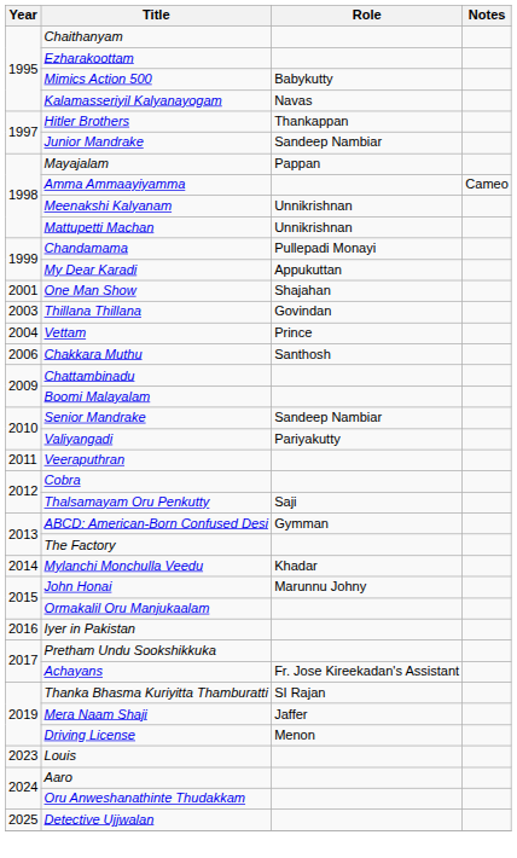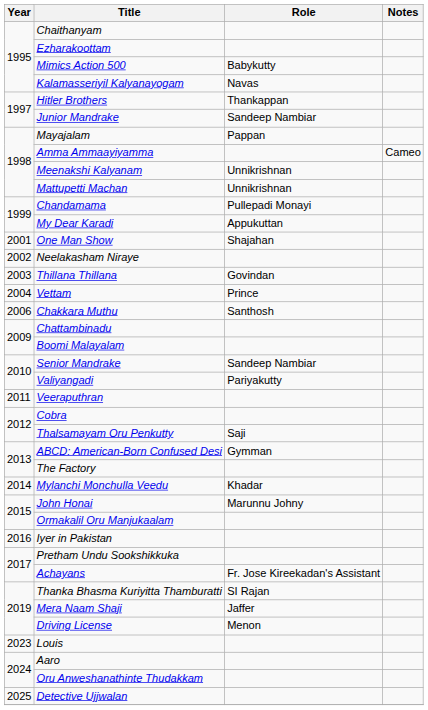+ row: 2002 | Neelakasham Niraye
